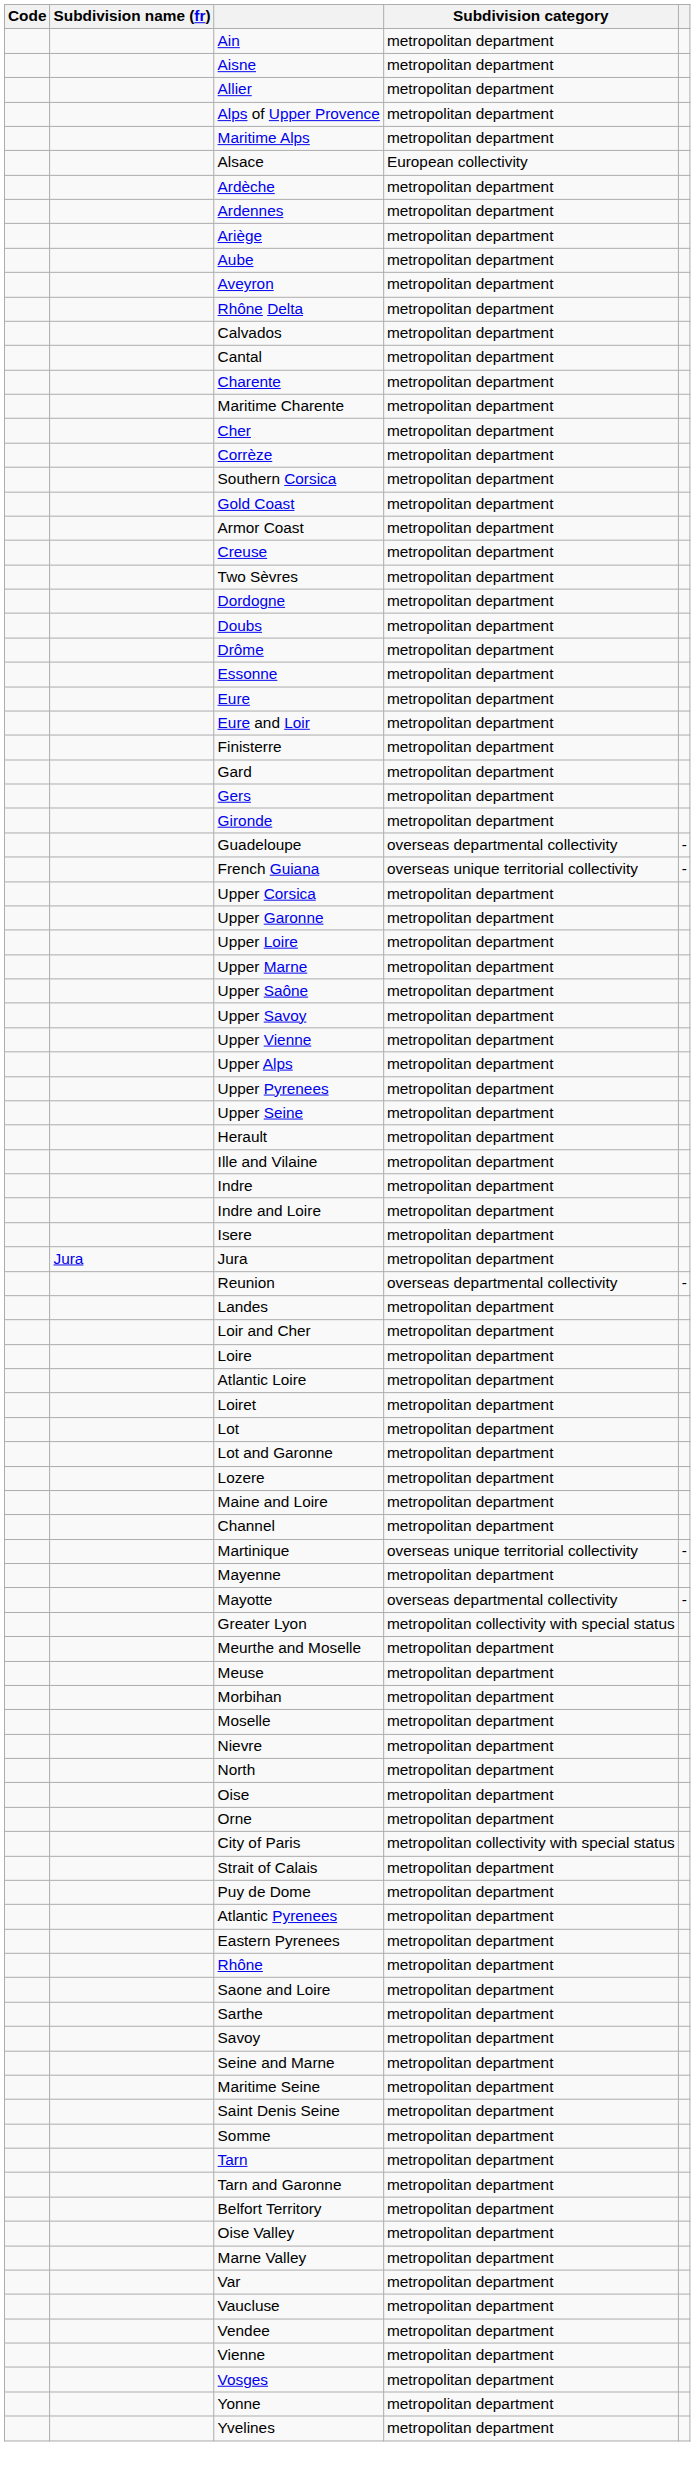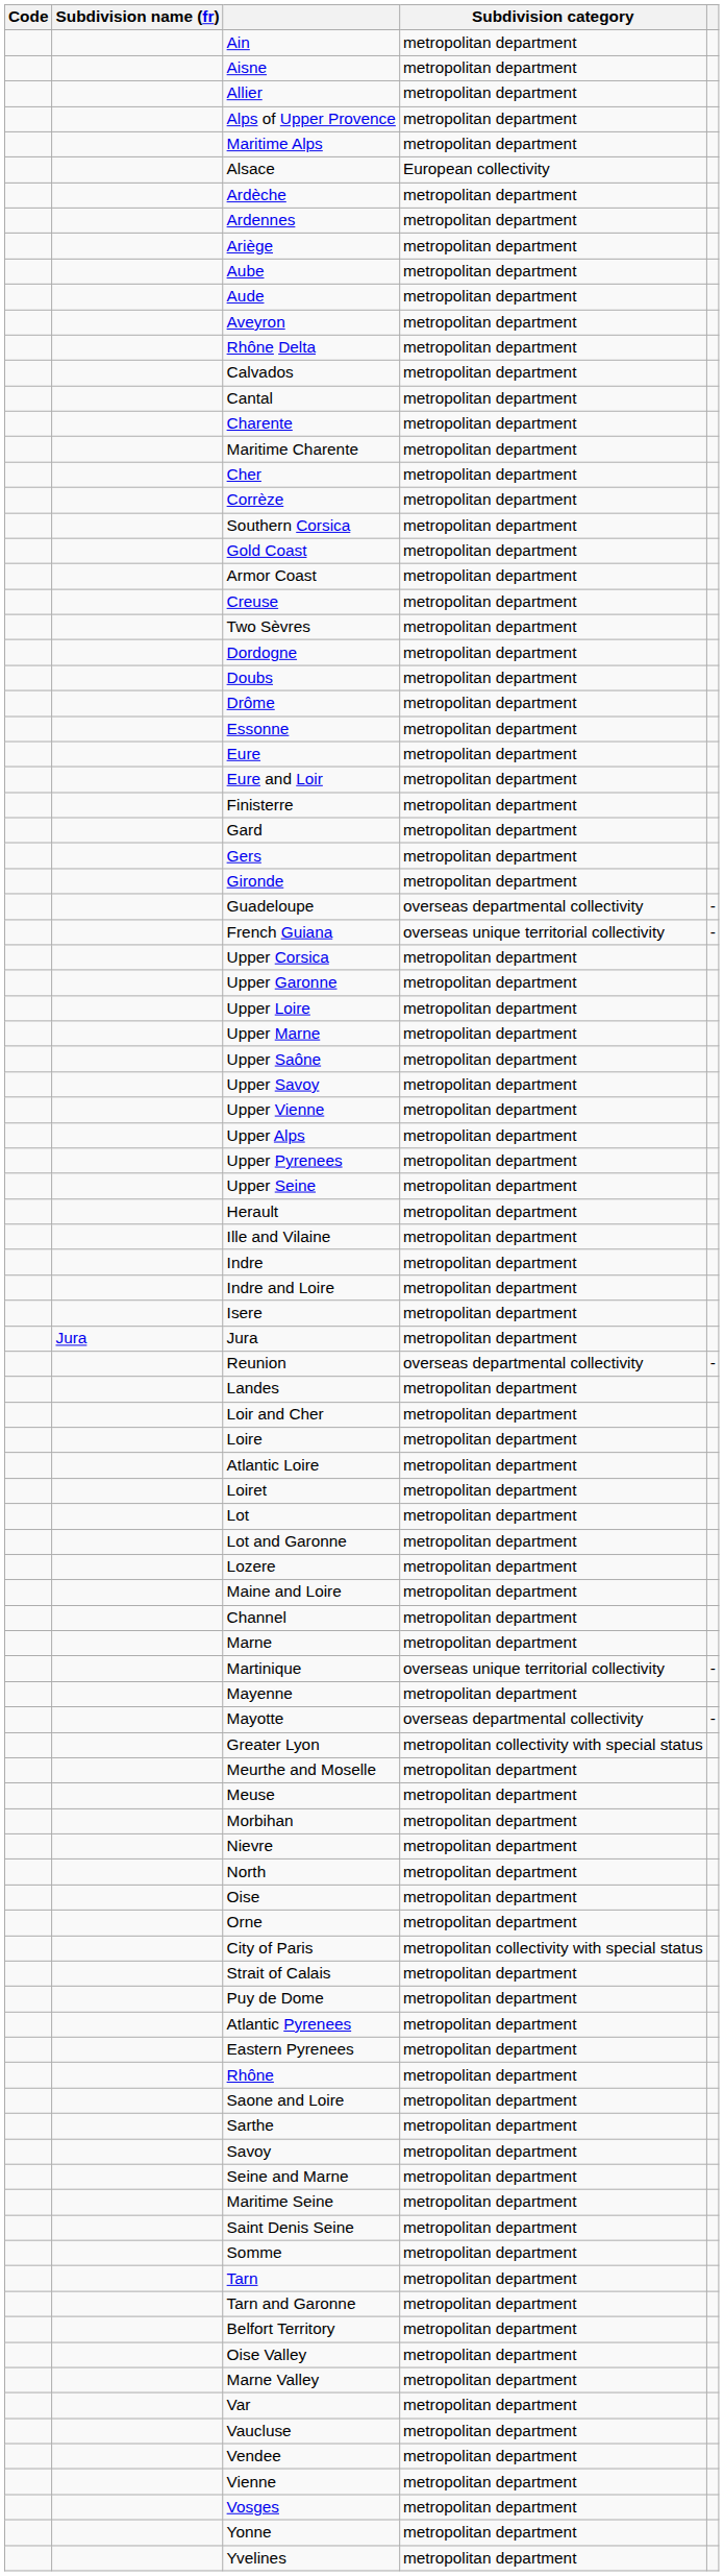+ row: Aude | metropolitan department
+ row: Marne | metropolitan department
- row: Moselle | metropolitan department
